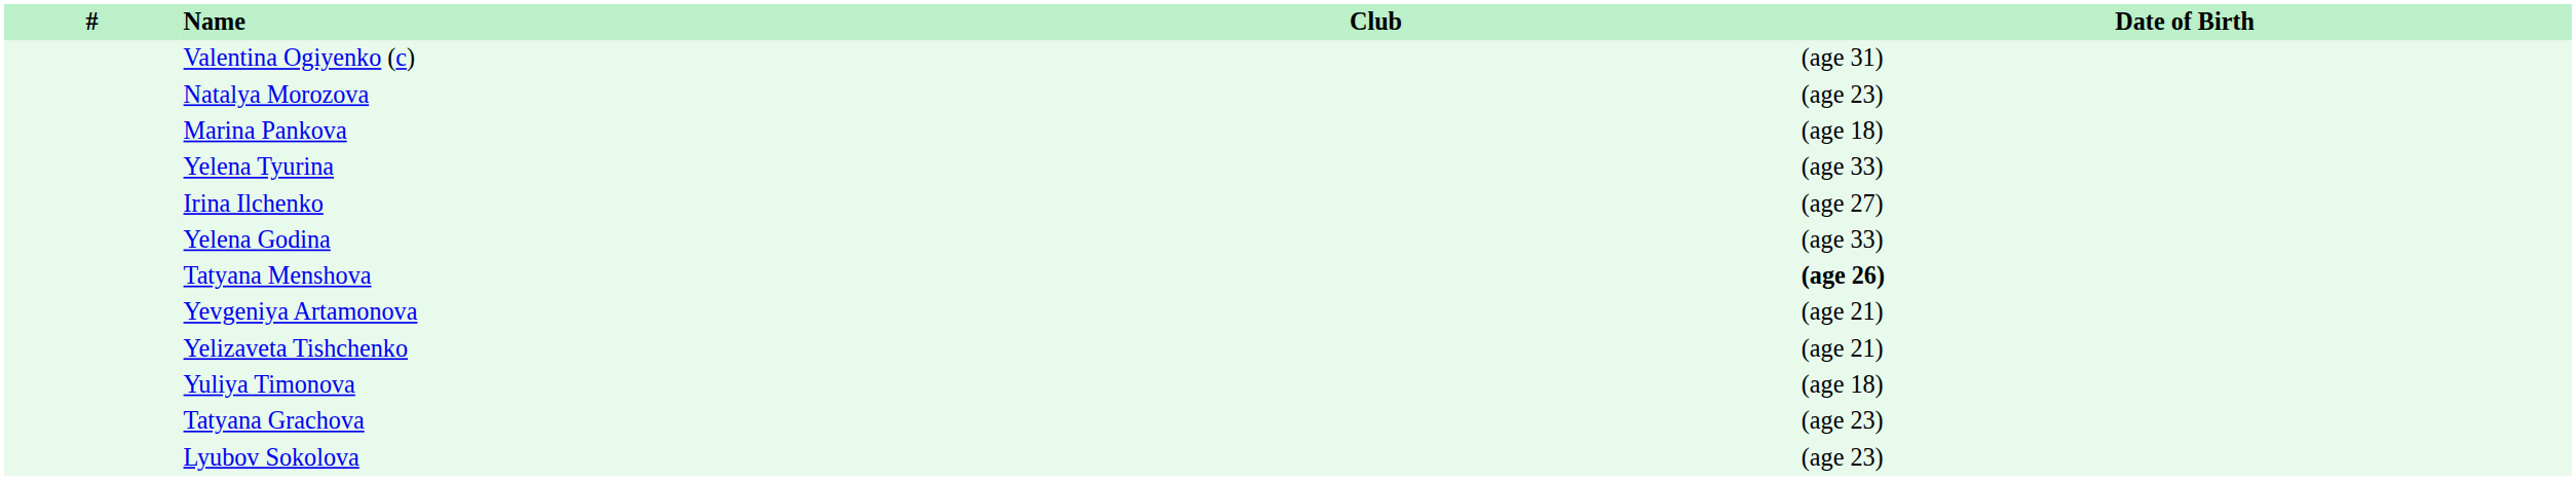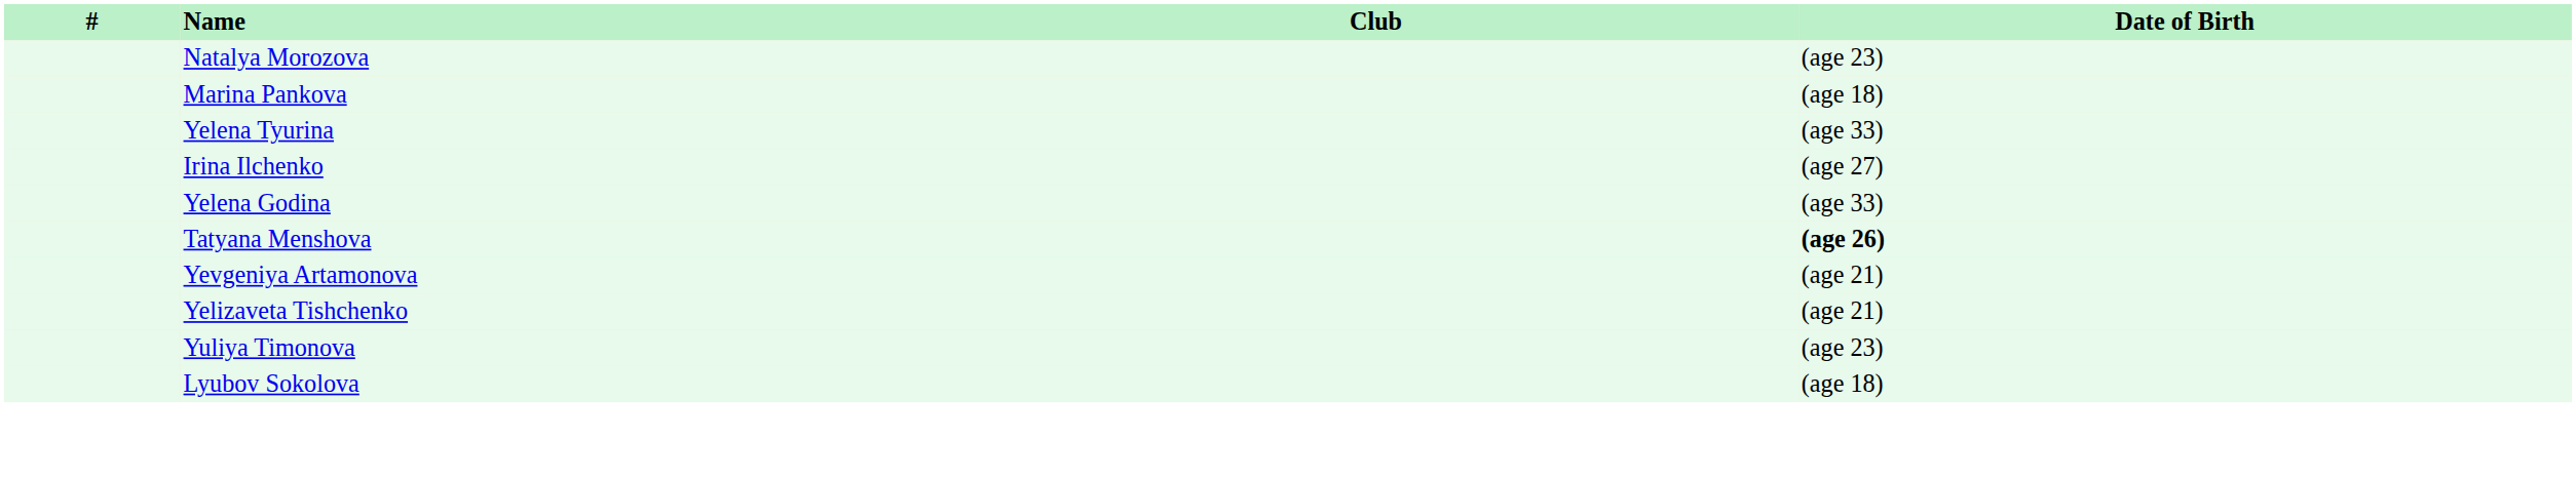- row: Valentina Ogiyenko (c) | (age 31)
Yuliya Timonova | Date of Birth: (age 18) -> (age 23)
- row: Tatyana Grachova | (age 23)
Lyubov Sokolova | Date of Birth: (age 23) -> (age 18)
